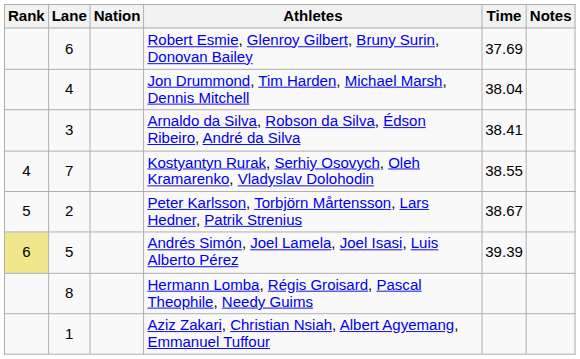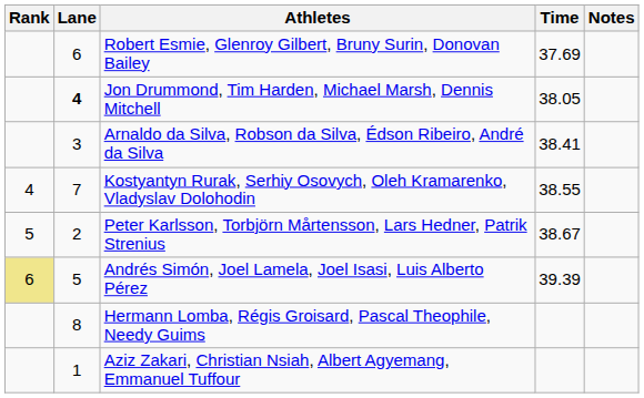- column: Nation
Jon Drummond, Tim Harden, Michael Marsh, Dennis Mitchell | Lane: normal -> bold
Jon Drummond, Tim Harden, Michael Marsh, Dennis Mitchell | Time: 38.04 -> 38.05
